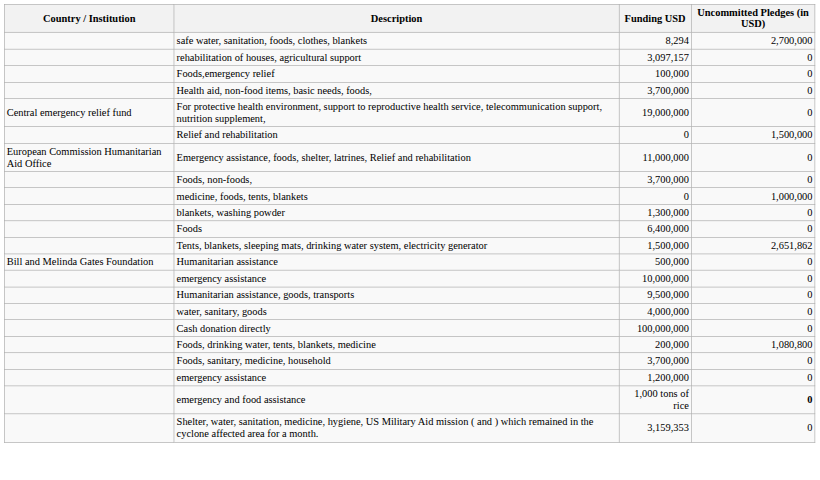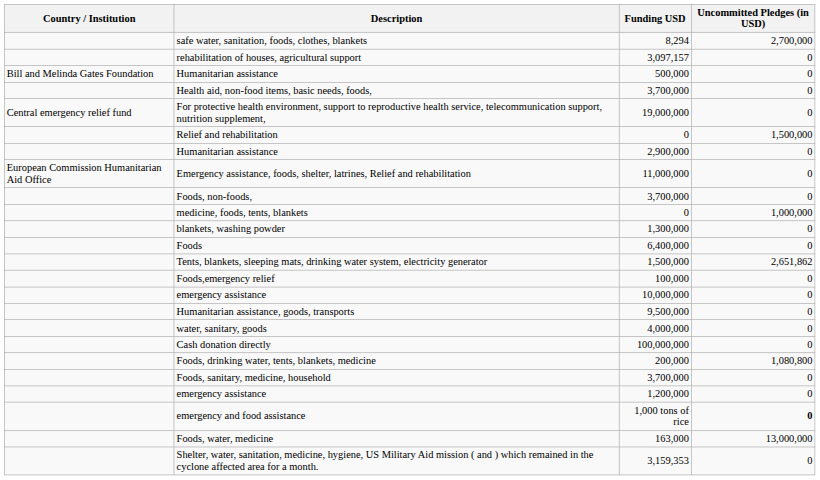rows swapped: Humanitarian assistance / 500,000 <-> Foods,emergency relief
+ row: Humanitarian assistance | 2,900,000 | 0
+ row: Foods, water, medicine | 163,000 | 13,000,000
